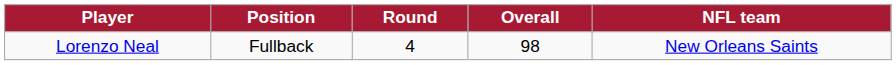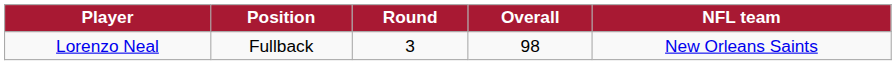Lorenzo Neal | Round: 4 -> 3
